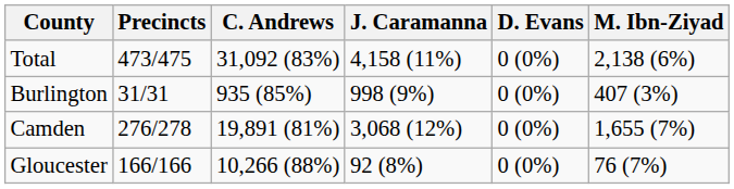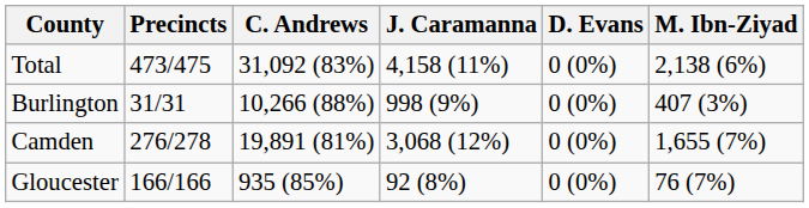Burlington | C. Andrews: 935 (85%) -> 10,266 (88%)
Gloucester | C. Andrews: 10,266 (88%) -> 935 (85%)
